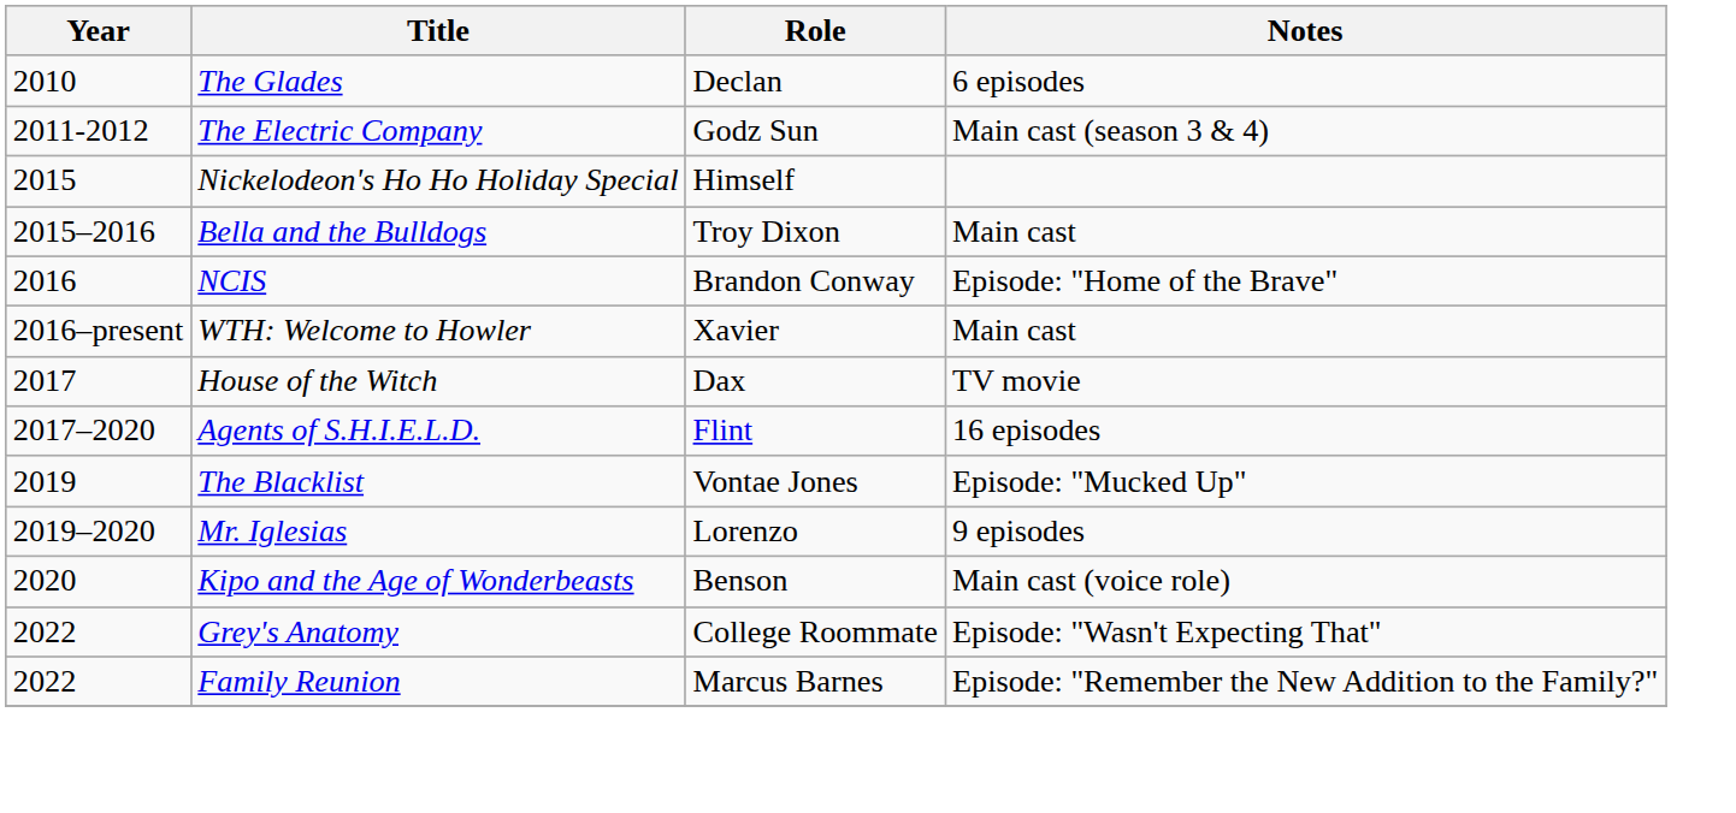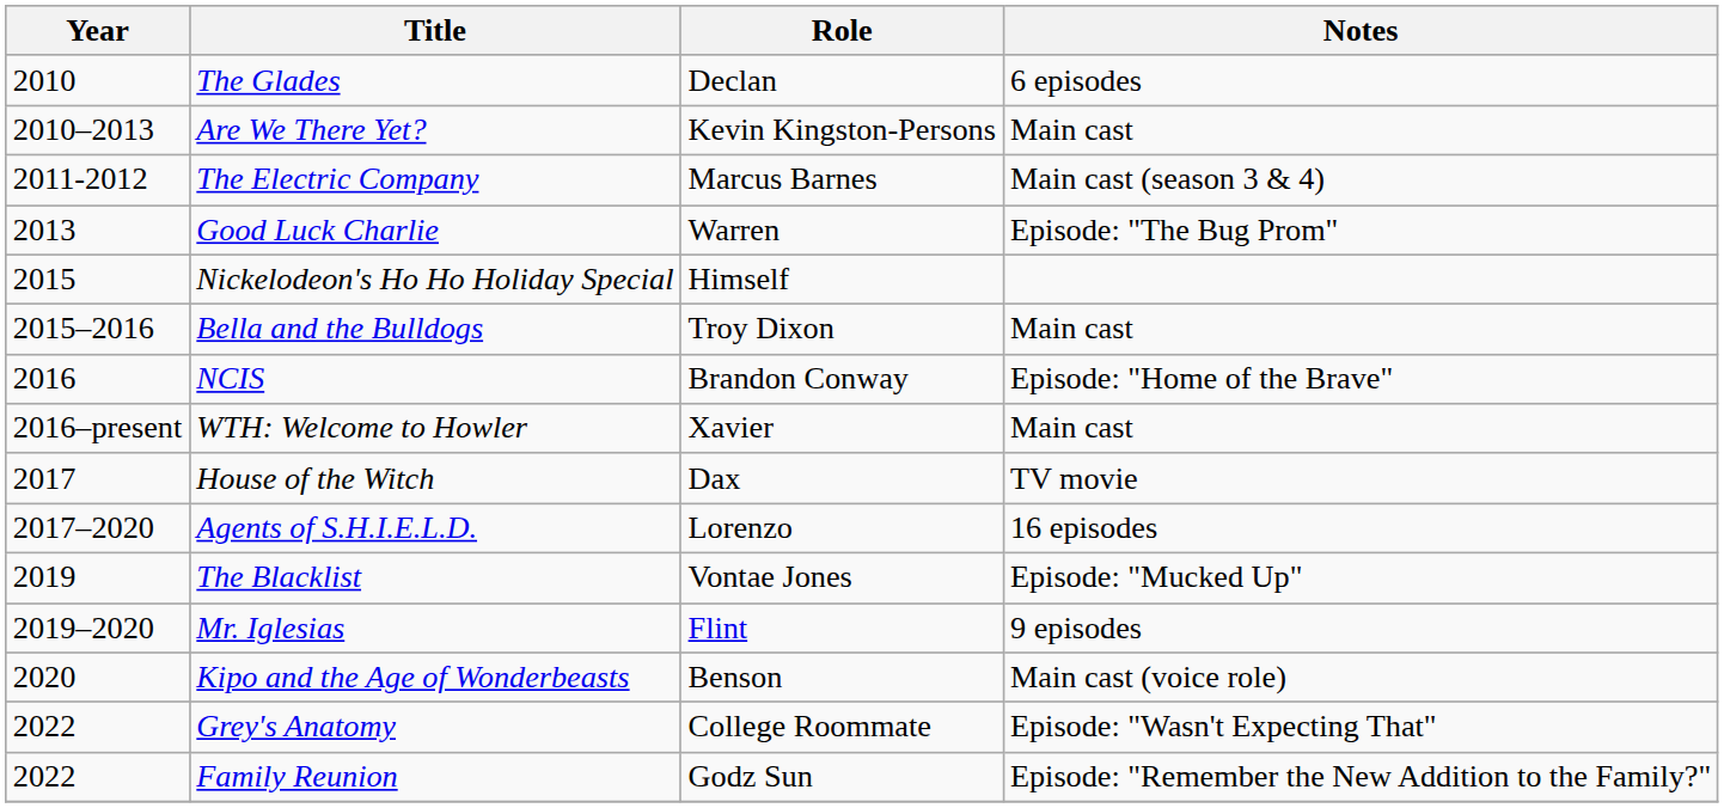+ row: 2010–2013 | Are We There Yet? | Kevin Kingston-Persons | Main cast
The Electric Company | Role: Godz Sun -> Marcus Barnes
+ row: 2013 | Good Luck Charlie | Warren | Episode: "The Bug Prom"
Agents of S.H.I.E.L.D. | Role: Flint -> Lorenzo
Mr. Iglesias | Role: Lorenzo -> Flint
Family Reunion | Role: Marcus Barnes -> Godz Sun
